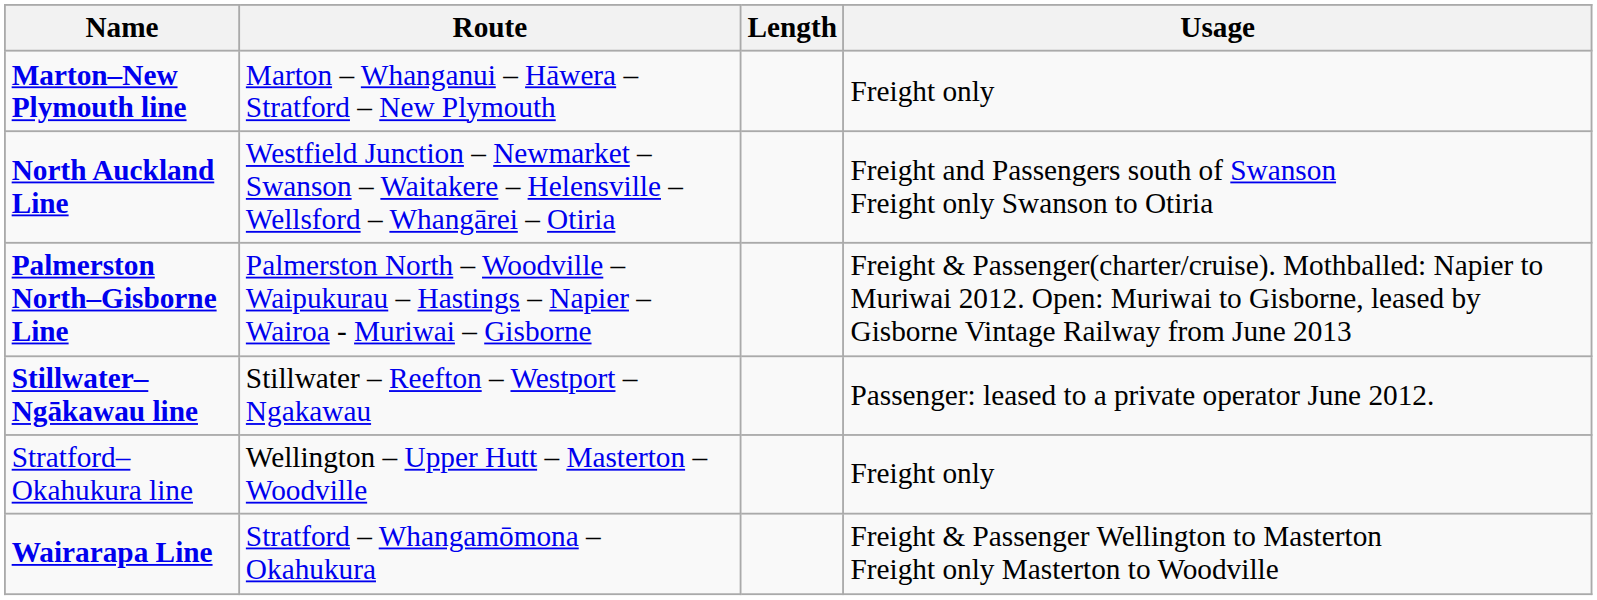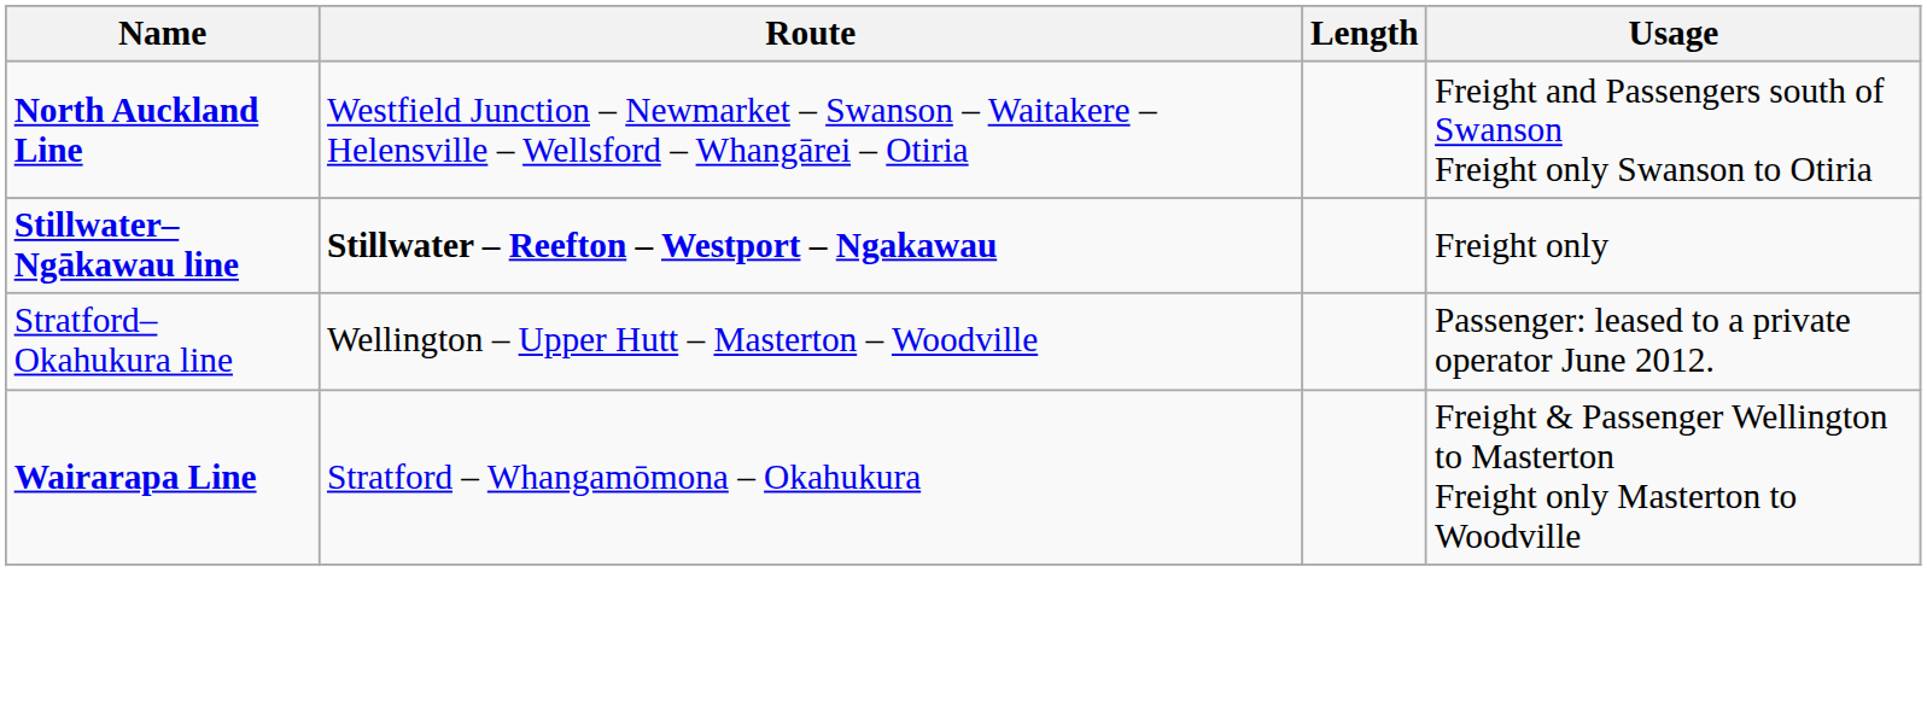- row: Marton–New Plymouth line | Marton – Whanganui – Hāwera – Stratford – New Plymouth | Freight only
- row: Palmerston North–Gisborne Line | Palmerston North – Woodville – Waipukurau – Hastings – Napier – Wairoa - Muriwai – Gisborne | Freight & Passenger(charter/cruise). Mothballed: Napier to Muriwai 2012. Open: Muriwai to Gisborne, leased by Gisborne Vintage Railway from June 2013
Stillwater–Ngākawau line | Route: normal -> bold
Stillwater–Ngākawau line | Usage: Passenger: leased to a private operator June 2012. -> Freight only
Stratford–Okahukura line | Usage: Freight only -> Passenger: leased to a private operator June 2012.
